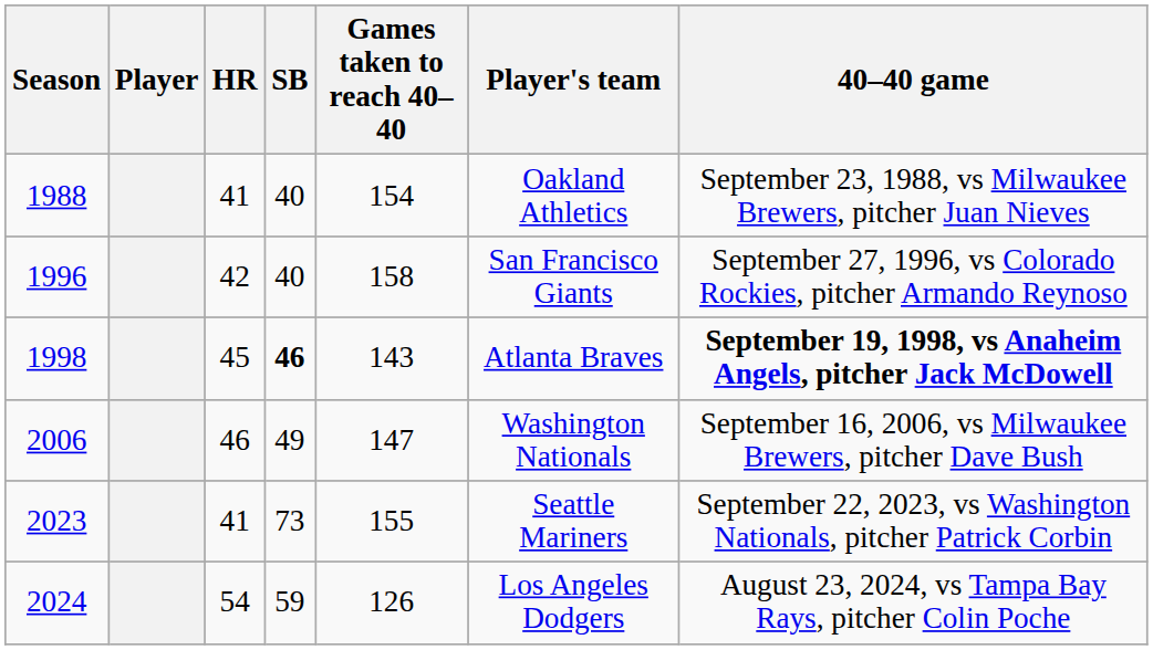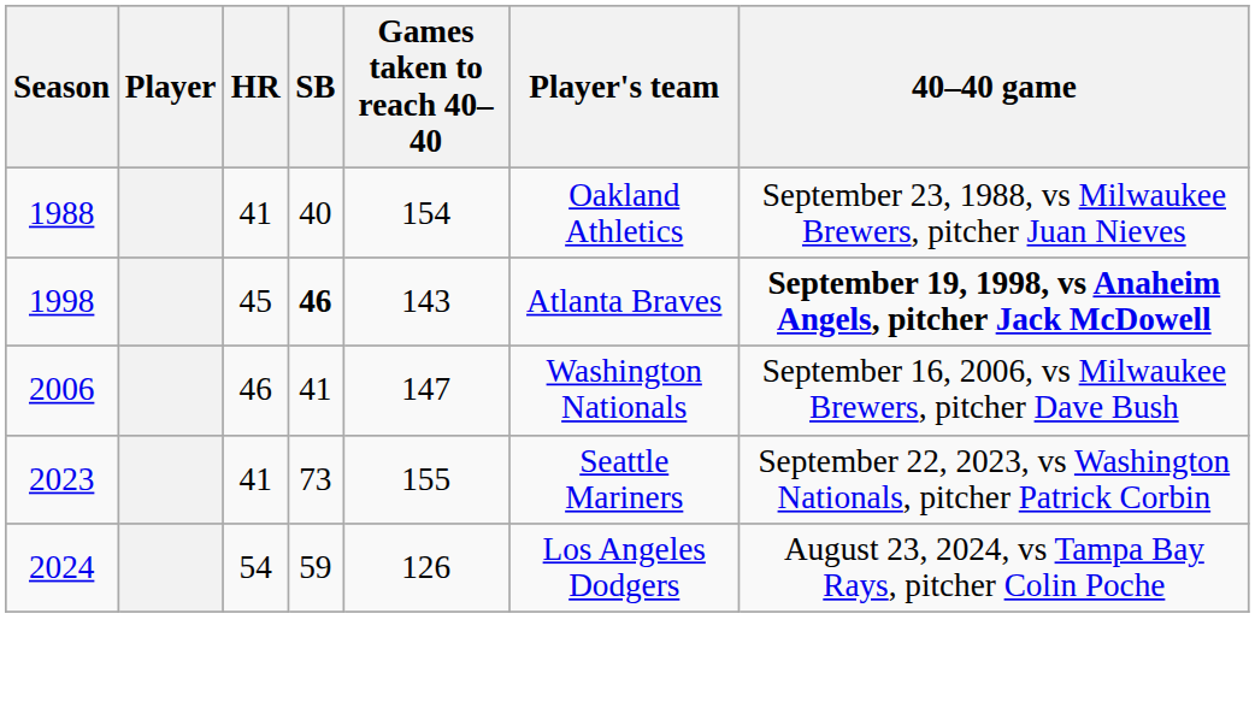- row: 1996 | 42 | 40 | 158 | San Francisco Giants | September 27, 1996, vs Colorado Rockies, pitcher Armando Reynoso
2006 | SB: 49 -> 41
